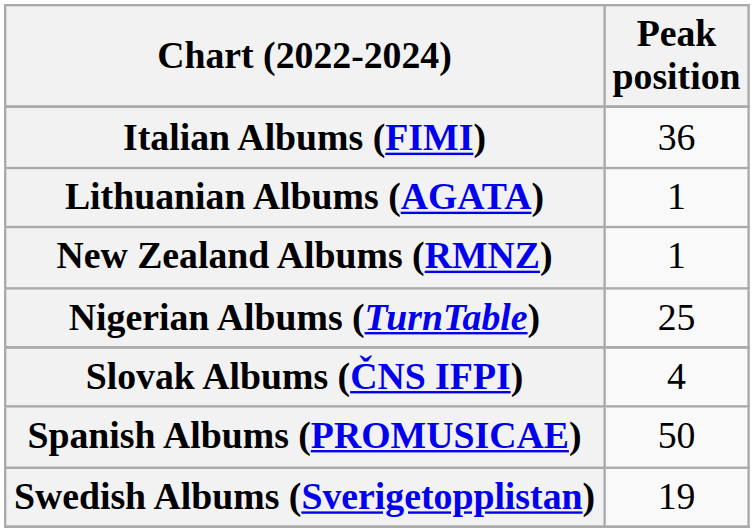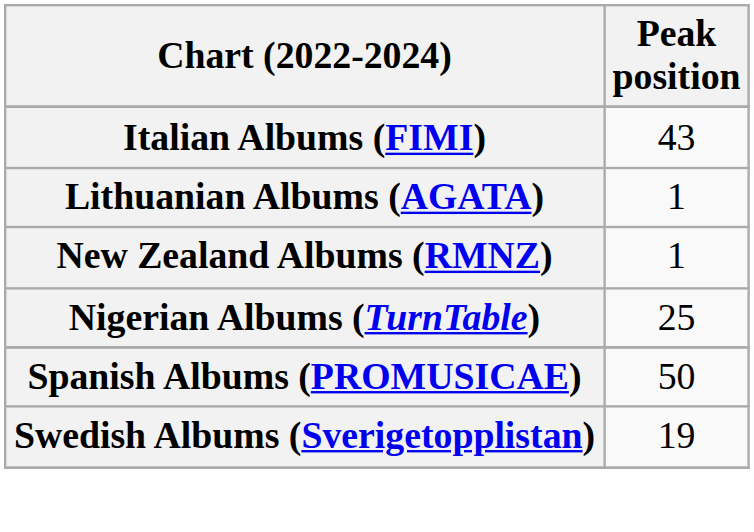Italian Albums (FIMI) | Peak position: 36 -> 43
- row: Slovak Albums (ČNS IFPI) | 4
